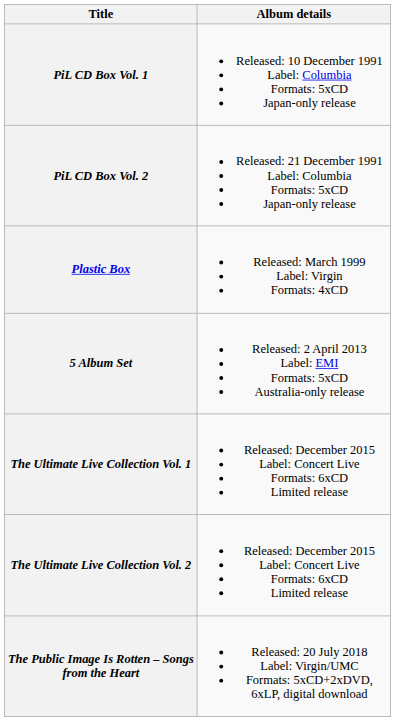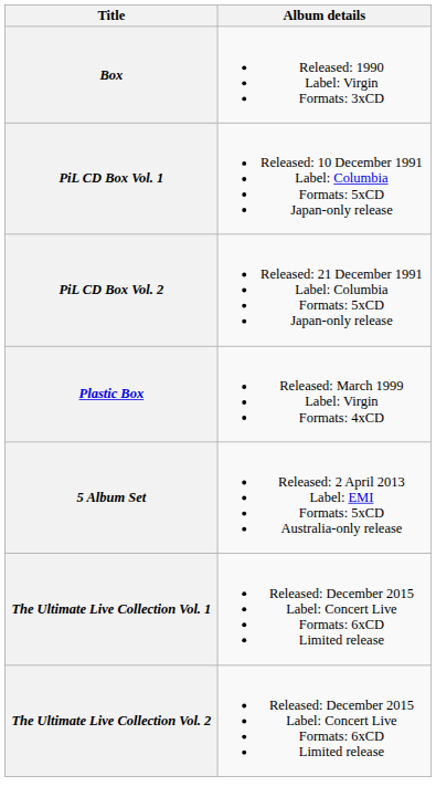+ row: Box | Released: 1990 Label: Virgin Formats: 3xCD
- row: The Public Image Is Rotten – Songs from the Heart | Released: 20 July 2018 Label: Virgin/UMC Formats: 5xCD+2xDVD, 6xLP, digital download
